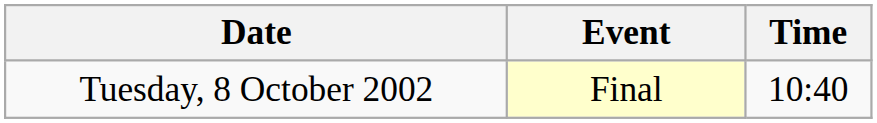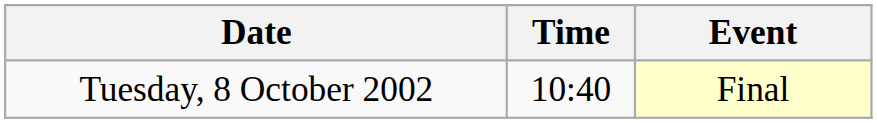columns swapped: Time <-> Event
